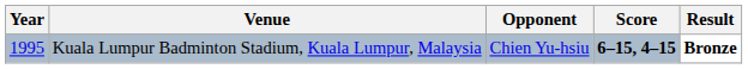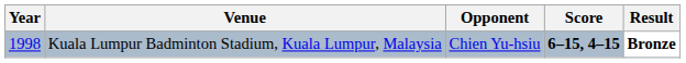Kuala Lumpur Badminton Stadium, Kuala Lumpur, Malaysia | Year: 1995 -> 1998
